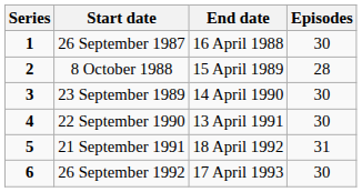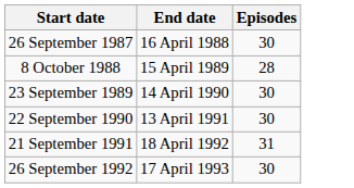- column: Series | 1 | 2 | 3 | 4 | 5 | 6
